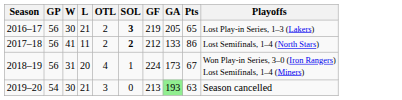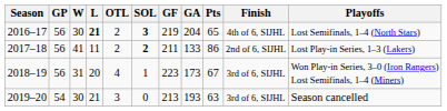+ column: Finish | 4th of 6, SIJHL | 2nd of 6, SIJHL | 3rd of 6, SIJHL | 3rd of 6, SIJHL
2016–17 | L: normal -> bold
2016–17 | GA: 205 -> 204
2016–17 | Playoffs: Lost Play-in Series, 1–3 (Lakers) -> Lost Semifinals, 1–4 (North Stars)
2017–18 | GF: 212 -> 211
2017–18 | Playoffs: Lost Semifinals, 1–4 (North Stars) -> Lost Play-in Series, 1–3 (Lakers)
2018–19 | GF: 224 -> 223
2019–20 | GA: lightgreen background -> no background
